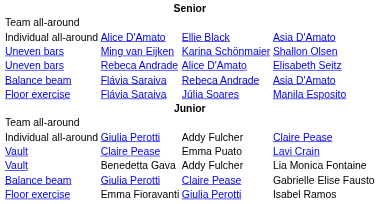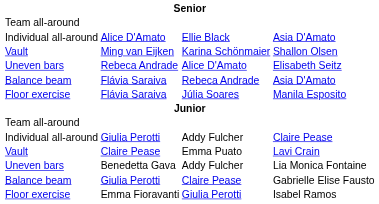Karina Schönmaier | column 1: Uneven bars -> Vault
Addy Fulcher / Lia Monica Fontaine | column 1: Vault -> Uneven bars
